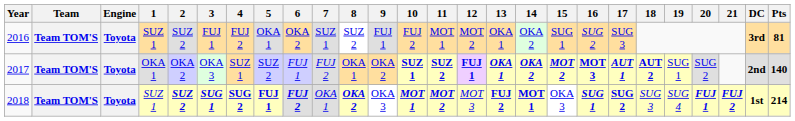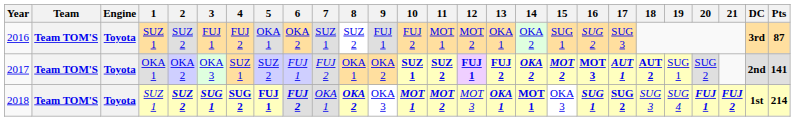2016 | Pts: 81 -> 87
2017 | 13: OKA 1 -> FUJ 2
2017 | Pts: 140 -> 141
2018 | 13: FUJ 2 -> OKA 1
